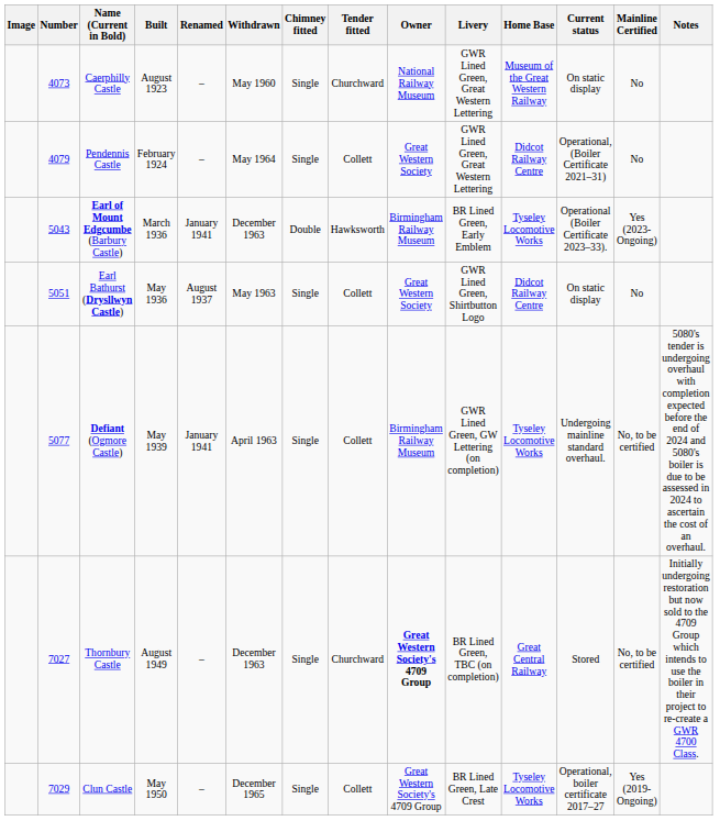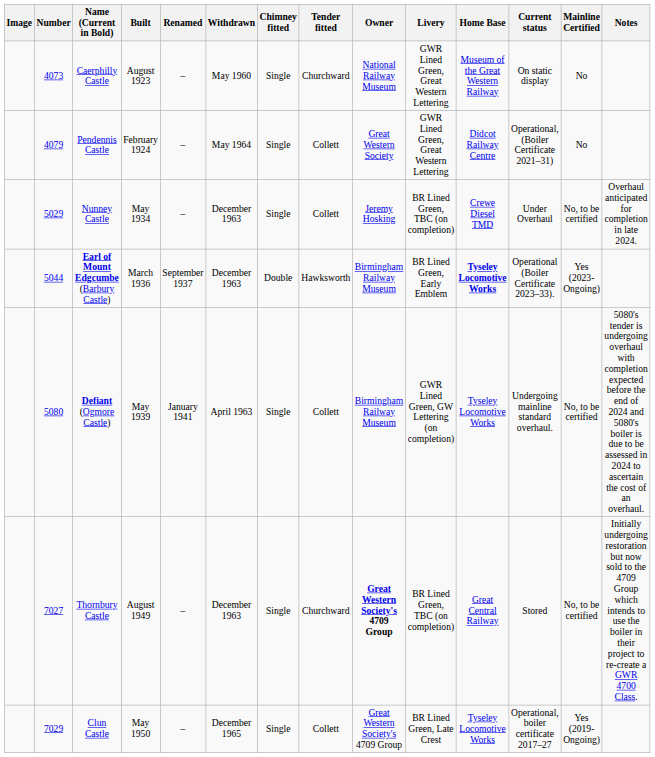+ row: 5029 | Nunney Castle | May 1934 | – | December 1963 | Single | Collett | Jeremy Hosking | BR Lined Green, TBC (on completion) | Crewe Diesel TMD | Under Overhaul | No, to be certified | Overhaul anticipated for completion in late 2024.
Earl of Mount Edgcumbe (Barbury Castle) | Number: 5043 -> 5044
Earl of Mount Edgcumbe (Barbury Castle) | Renamed: January 1941 -> September 1937
Earl of Mount Edgcumbe (Barbury Castle) | Home Base: normal -> bold
- row: 5051 | Earl Bathurst (Drysllwyn Castle) | May 1936 | August 1937 | May 1963 | Single | Collett | Great Western Society | GWR Lined Green, Shirtbutton Logo | Didcot Railway Centre | On static display | No
Defiant (Ogmore Castle) | Number: 5077 -> 5080
